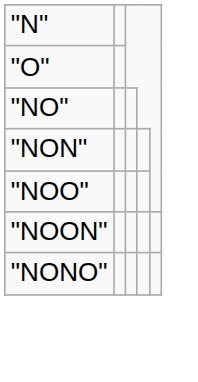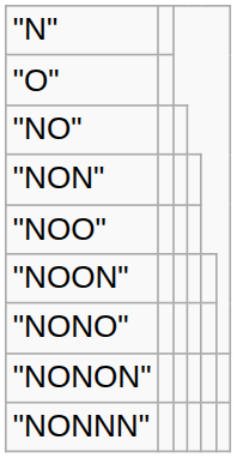+ row: "NONON"
+ row: "NONNN"
